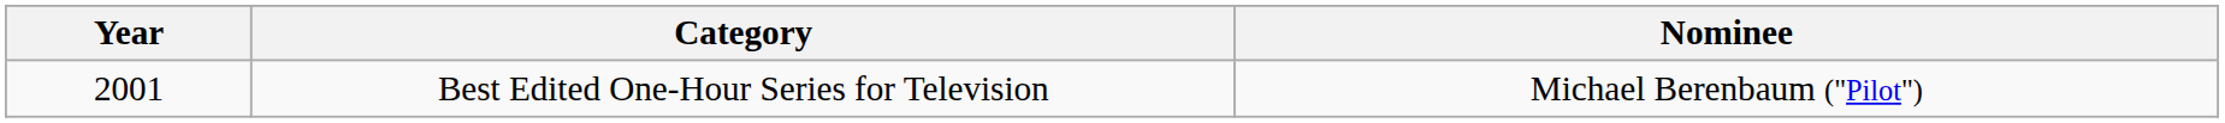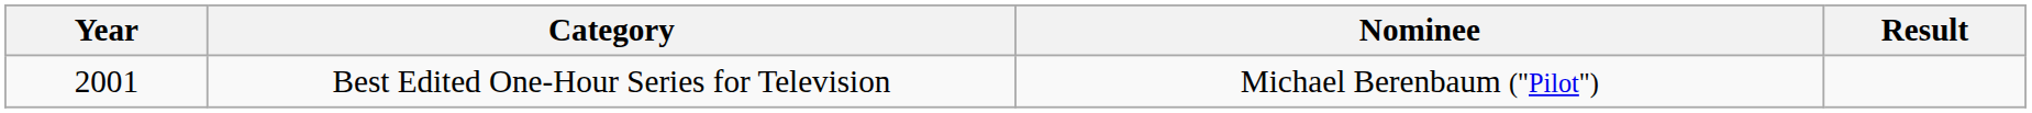+ column: Result
